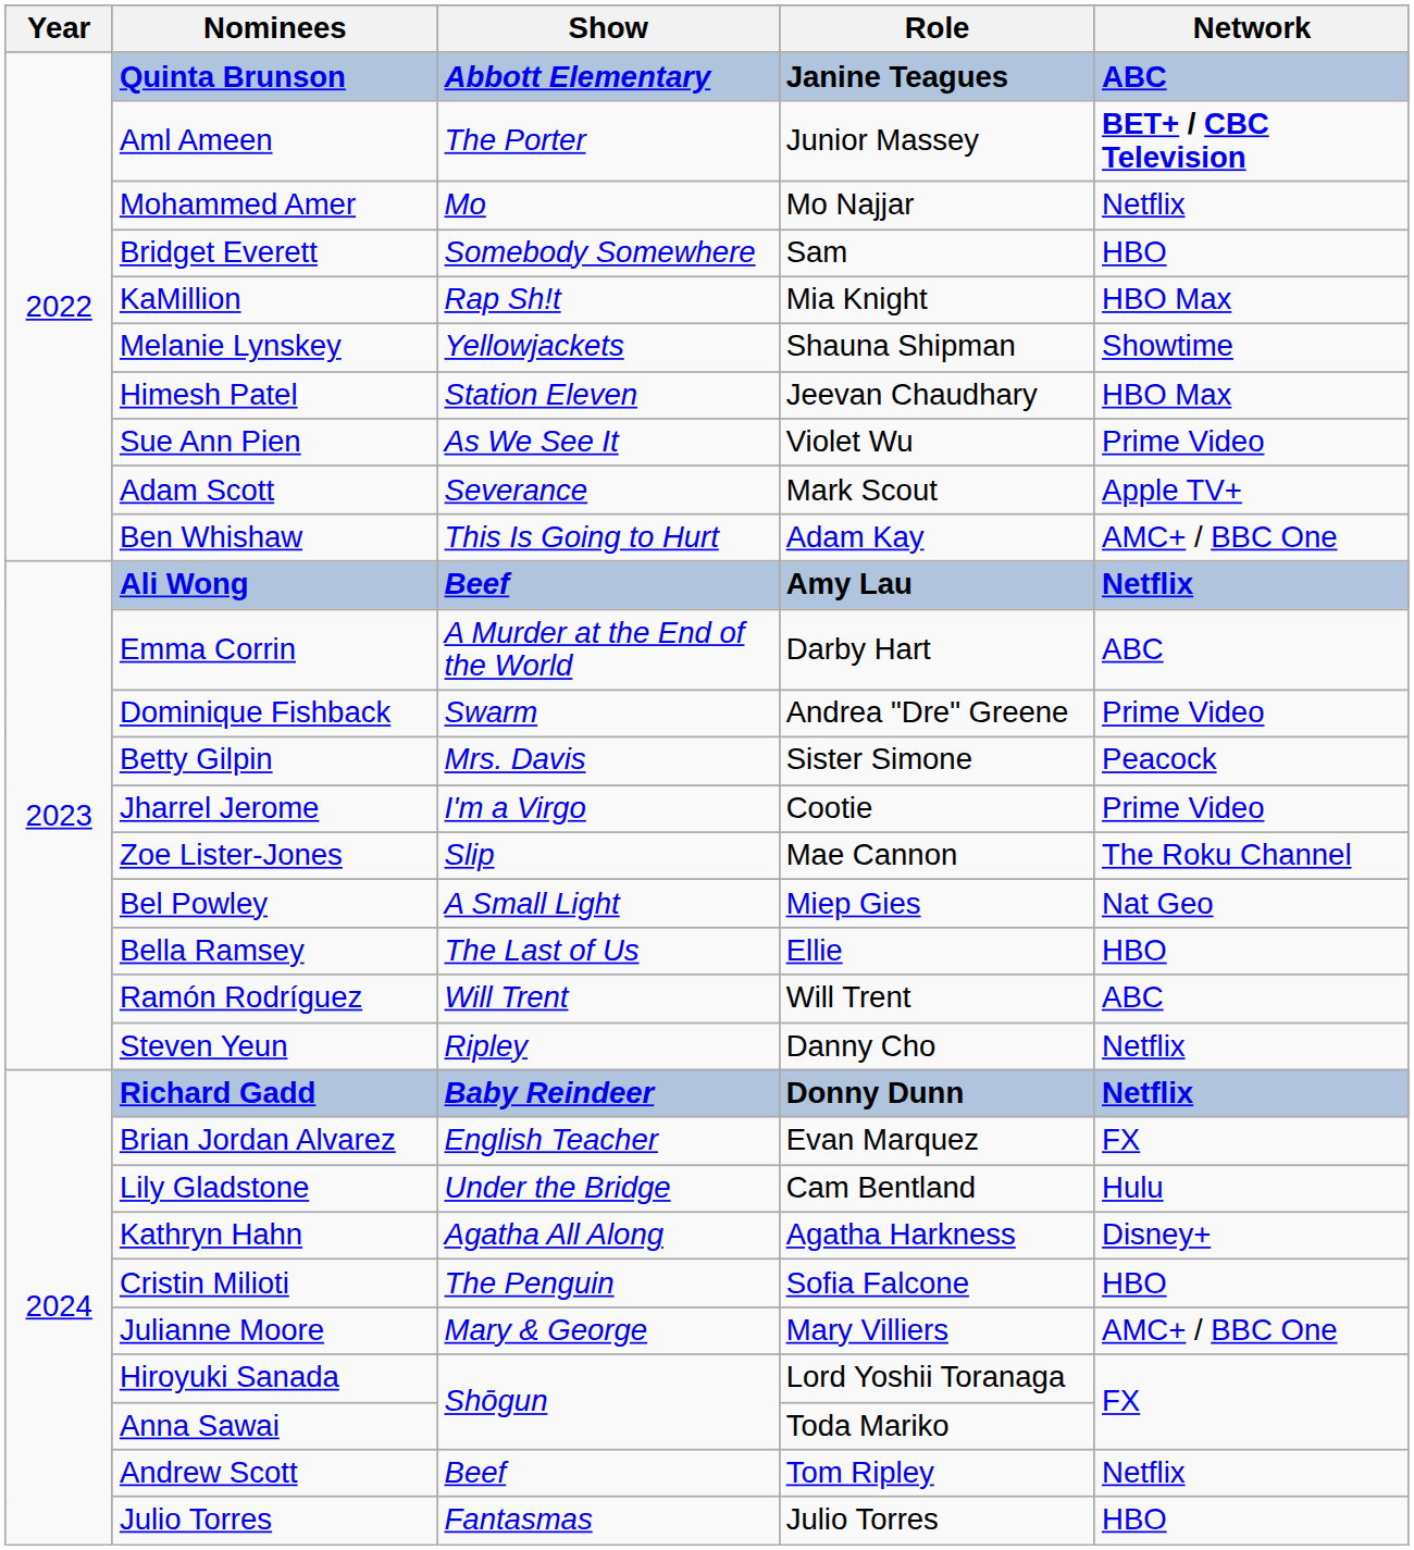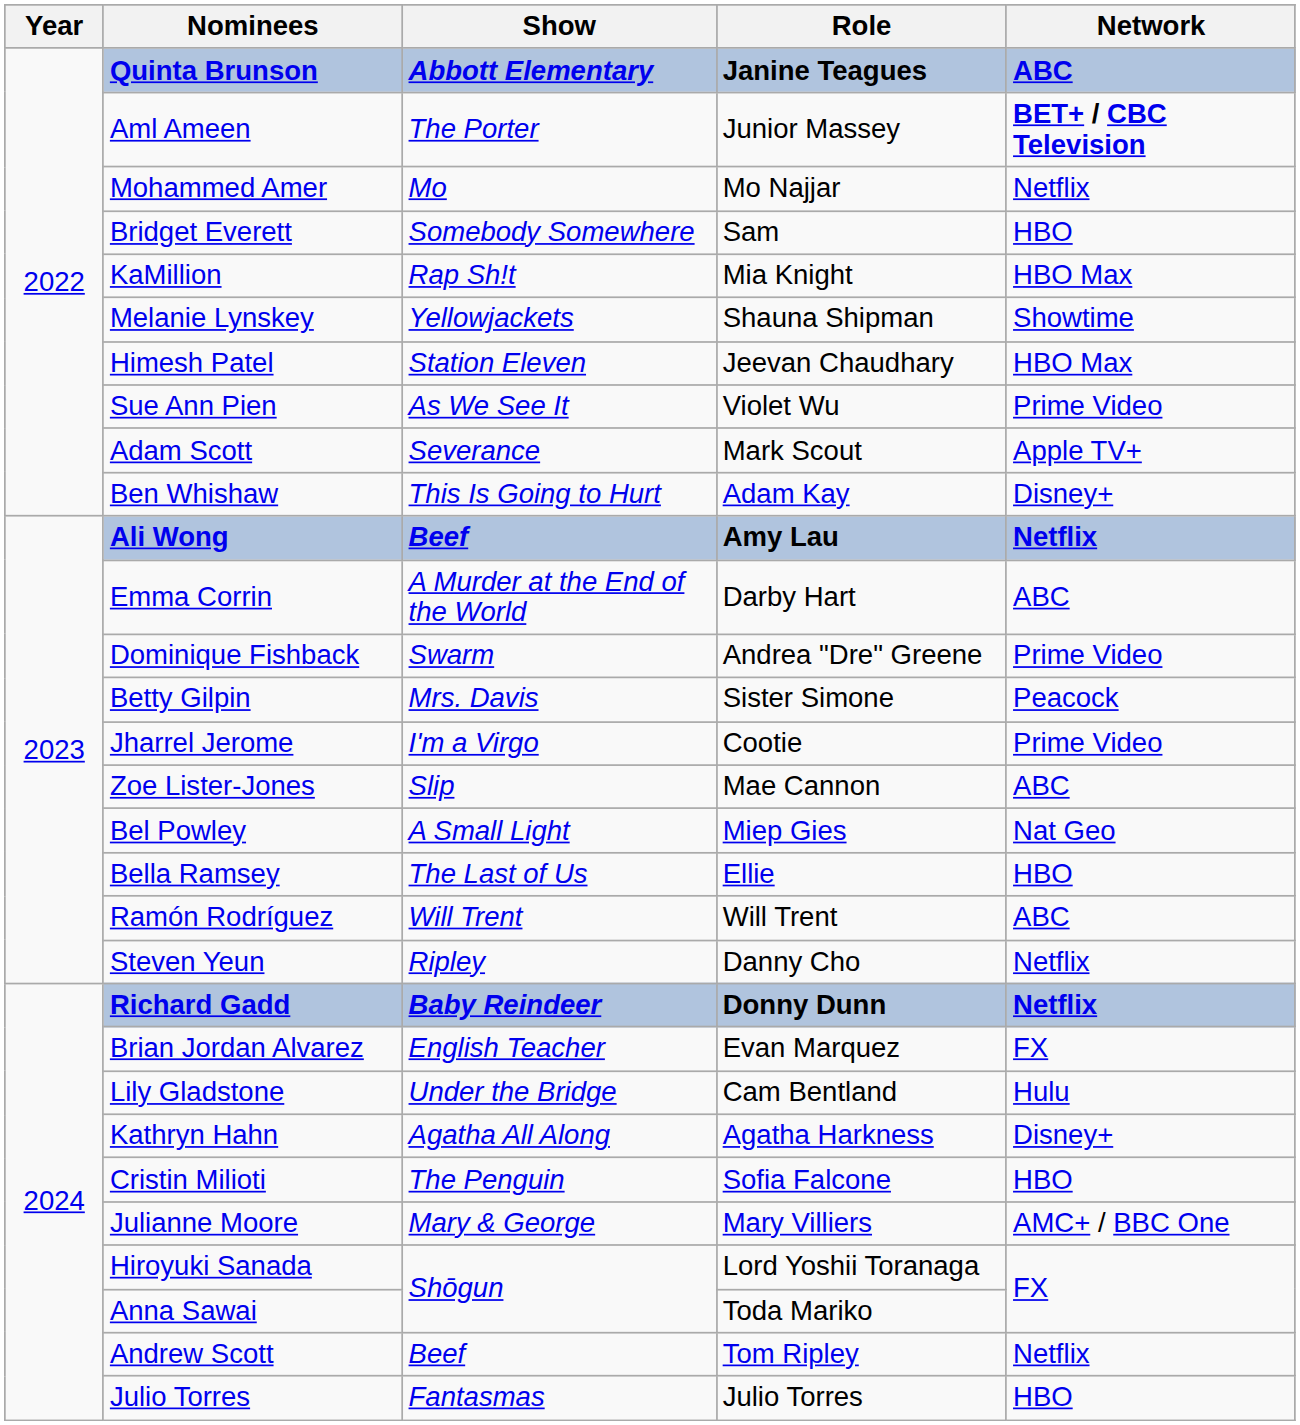Ben Whishaw | Network: AMC+ / BBC One -> Disney+
Zoe Lister-Jones | Network: The Roku Channel -> ABC
